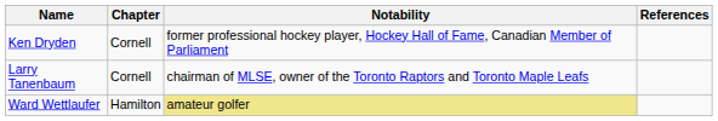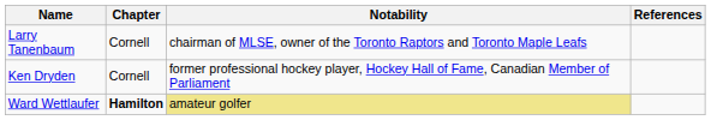rows swapped: Ken Dryden <-> Larry Tanenbaum
Ward Wettlaufer | Chapter: normal -> bold
